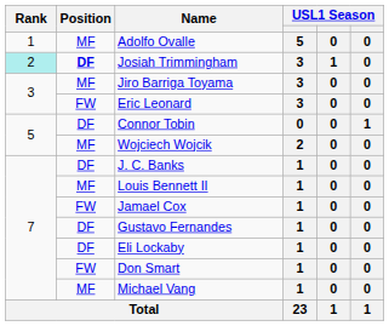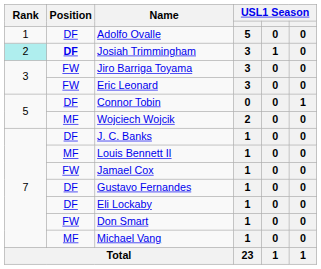Adolfo Ovalle | Position: MF -> DF
Jiro Barriga Toyama | Position: MF -> FW
